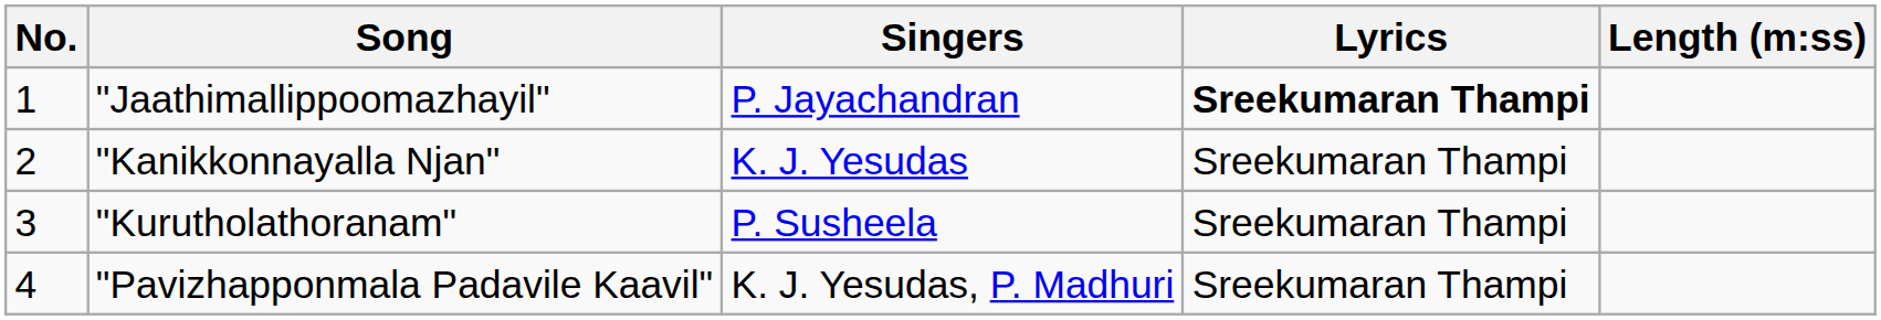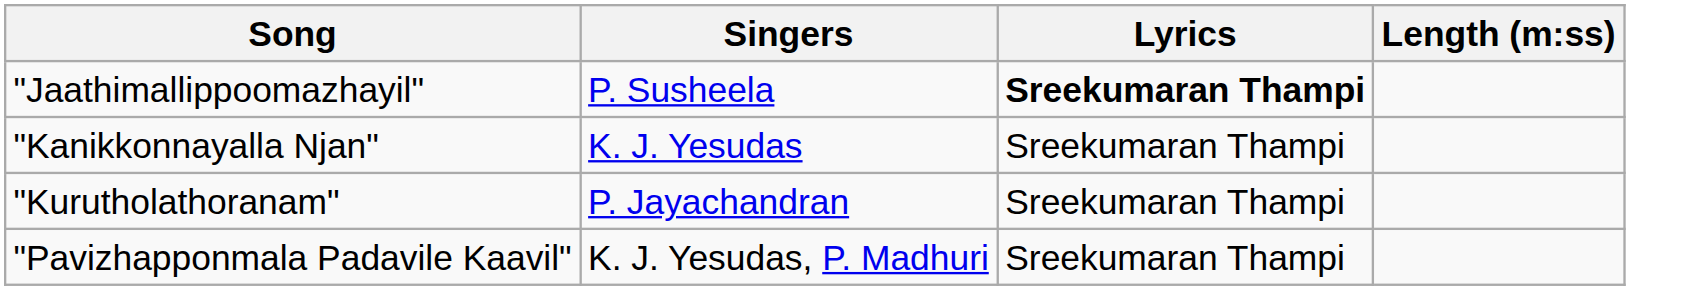- column: No. | 1 | 2 | 3 | 4
"Jaathimallippoomazhayil" | Singers: P. Jayachandran -> P. Susheela
"Kurutholathoranam" | Singers: P. Susheela -> P. Jayachandran
